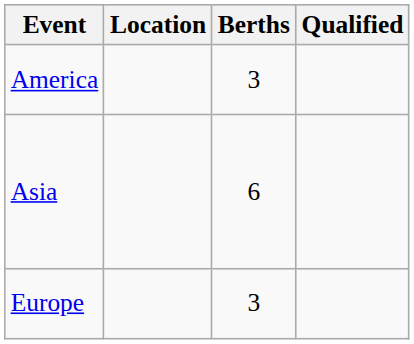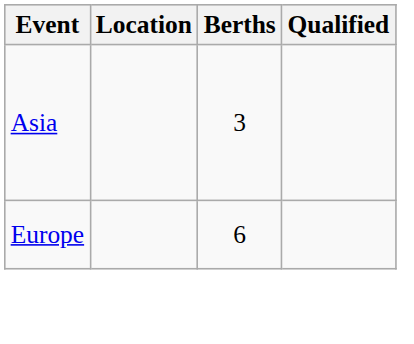- row: America | 3
Asia | Berths: 6 -> 3
Europe | Berths: 3 -> 6
